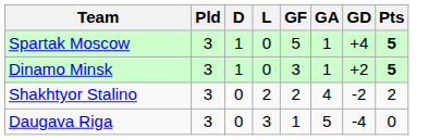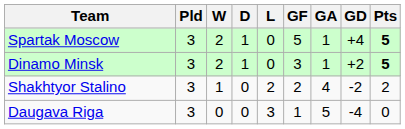+ column: W | 2 | 2 | 1 | 0
